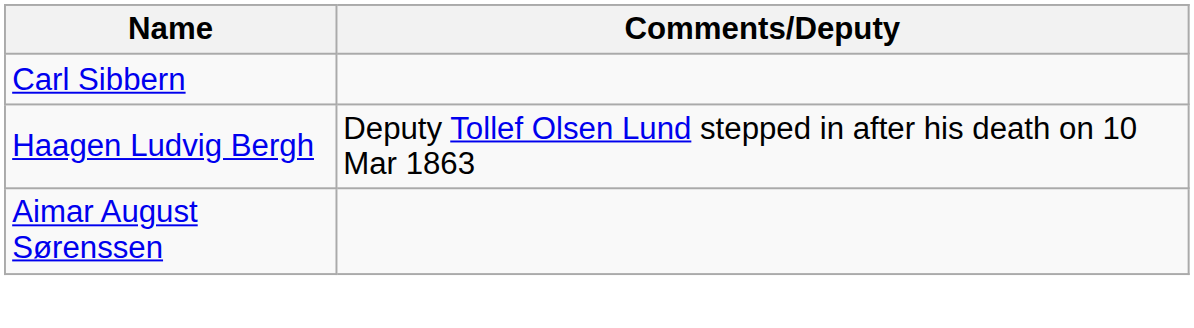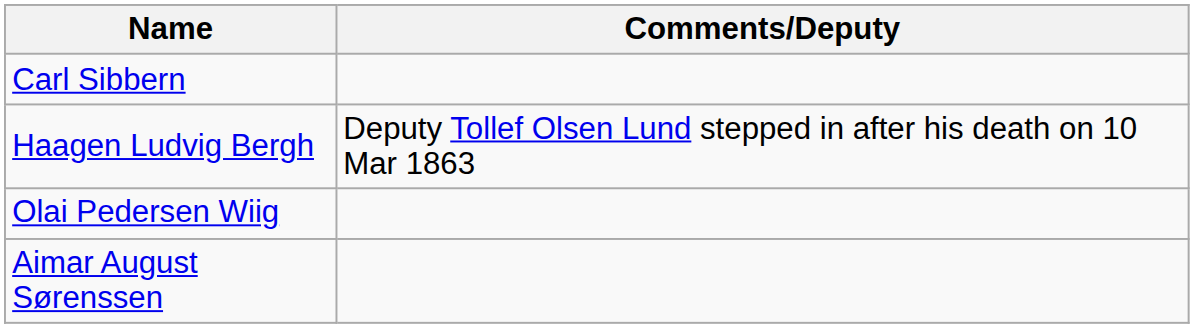+ row: Olai Pedersen Wiig
